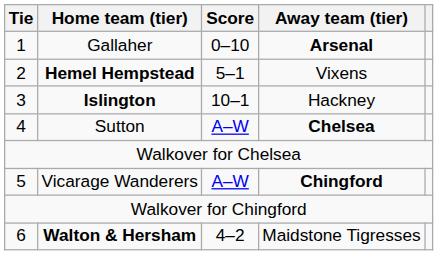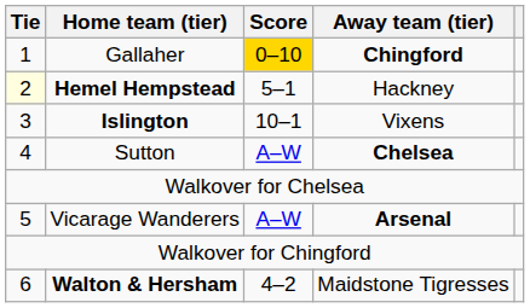Gallaher | Score: no background -> gold background
Gallaher | Away team (tier): Arsenal -> Chingford
Hemel Hempstead | Tie: no background -> lightyellow background
Hemel Hempstead | Away team (tier): Vixens -> Hackney
Islington | Away team (tier): Hackney -> Vixens
Vicarage Wanderers | Away team (tier): Chingford -> Arsenal
